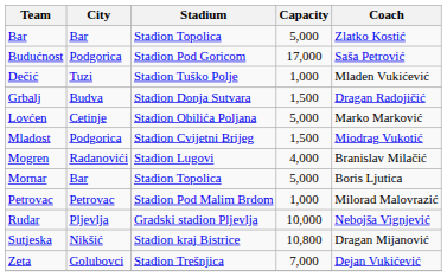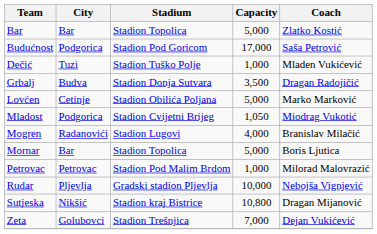Grbalj | Capacity: 1,500 -> 3,500
Mladost | Capacity: 1,500 -> 1,050
